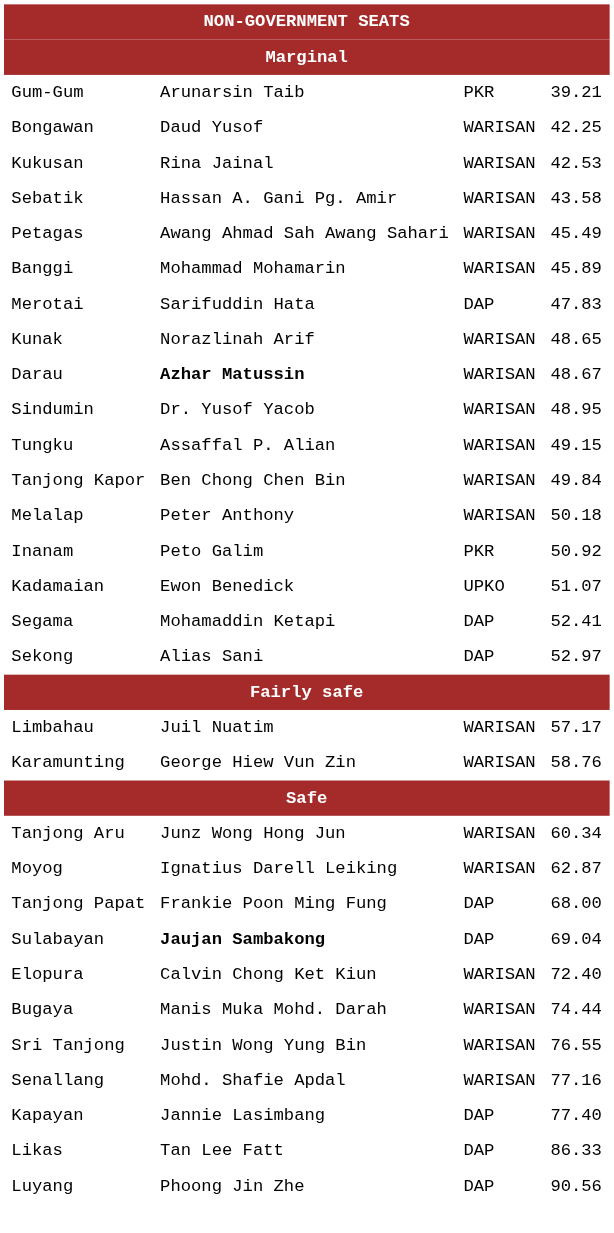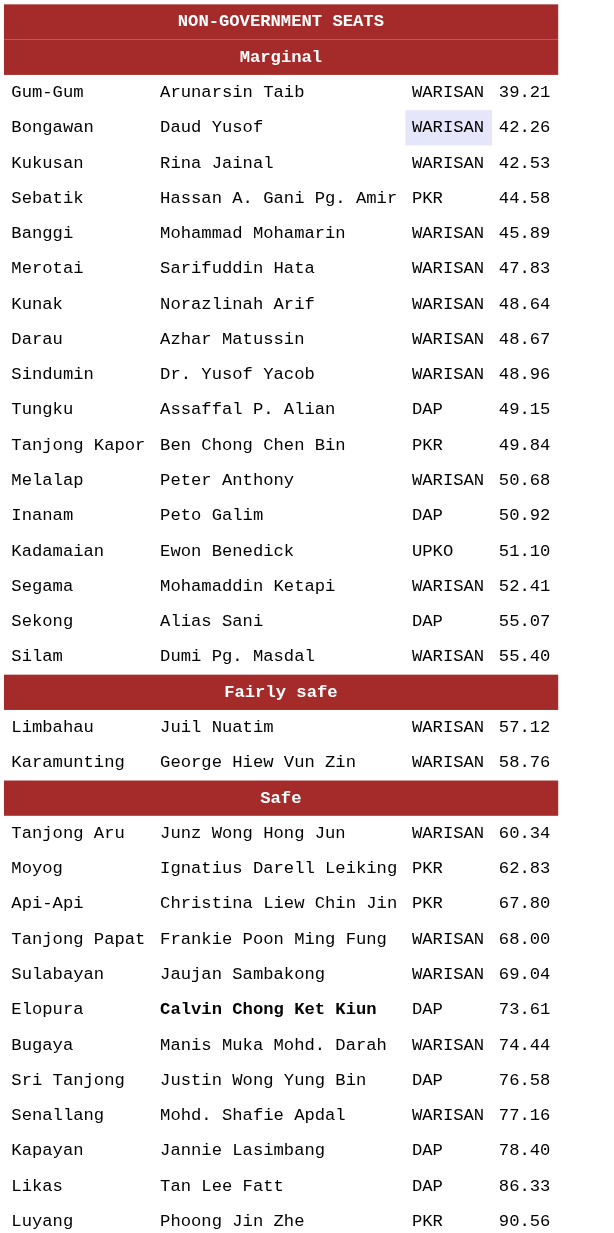Gum-Gum | column 3: PKR -> WARISAN
Bongawan | column 3: no background -> lavender background
Bongawan | column 4: 42.25 -> 42.26
Sebatik | column 3: WARISAN -> PKR
Sebatik | column 4: 43.58 -> 44.58
- row: Petagas | Awang Ahmad Sah Awang Sahari | WARISAN | 45.49
Merotai | column 3: DAP -> WARISAN
Kunak | column 4: 48.65 -> 48.64
Darau | column 2: bold -> normal
Sindumin | column 4: 48.95 -> 48.96
Tungku | column 3: WARISAN -> DAP
Tanjong Kapor | column 3: WARISAN -> PKR
Melalap | column 4: 50.18 -> 50.68
Inanam | column 3: PKR -> DAP
Kadamaian | column 4: 51.07 -> 51.10
Segama | column 3: DAP -> WARISAN
Sekong | column 4: 52.97 -> 55.07
+ row: Silam | Dumi Pg. Masdal | WARISAN | 55.40
Limbahau | column 4: 57.17 -> 57.12
Moyog | column 3: WARISAN -> PKR
Moyog | column 4: 62.87 -> 62.83
+ row: Api-Api | Christina Liew Chin Jin | PKR | 67.80
Tanjong Papat | column 3: DAP -> WARISAN
Sulabayan | column 2: bold -> normal
Sulabayan | column 3: DAP -> WARISAN
Elopura | column 2: normal -> bold
Elopura | column 3: WARISAN -> DAP
Elopura | column 4: 72.40 -> 73.61
Sri Tanjong | column 3: WARISAN -> DAP
Sri Tanjong | column 4: 76.55 -> 76.58
Kapayan | column 4: 77.40 -> 78.40
Luyang | column 3: DAP -> PKR
